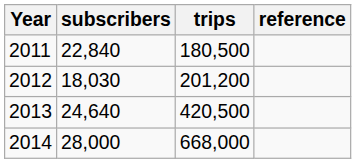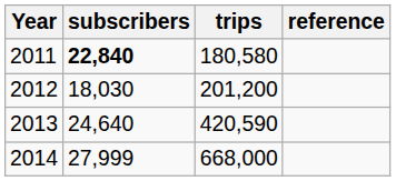2011 | subscribers: normal -> bold
2011 | trips: 180,500 -> 180,580
2013 | trips: 420,500 -> 420,590
2014 | subscribers: 28,000 -> 27,999
